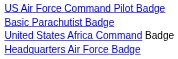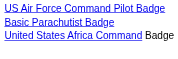- row: Headquarters Air Force Badge
